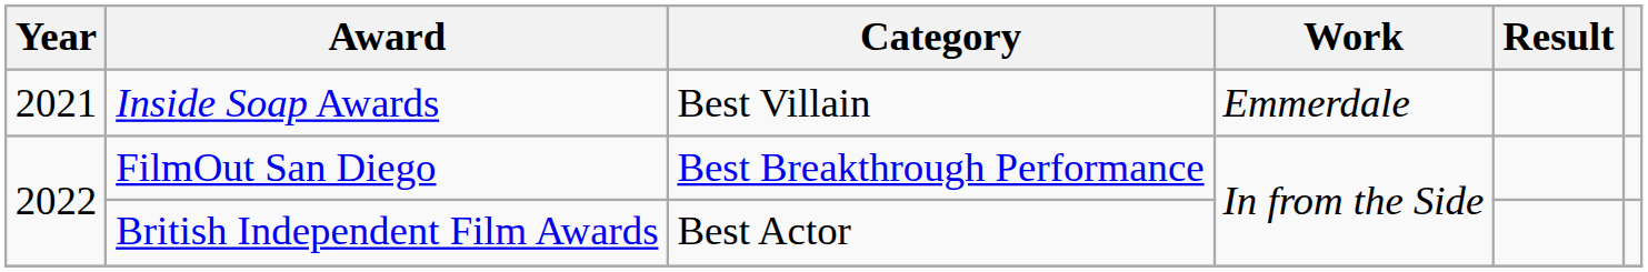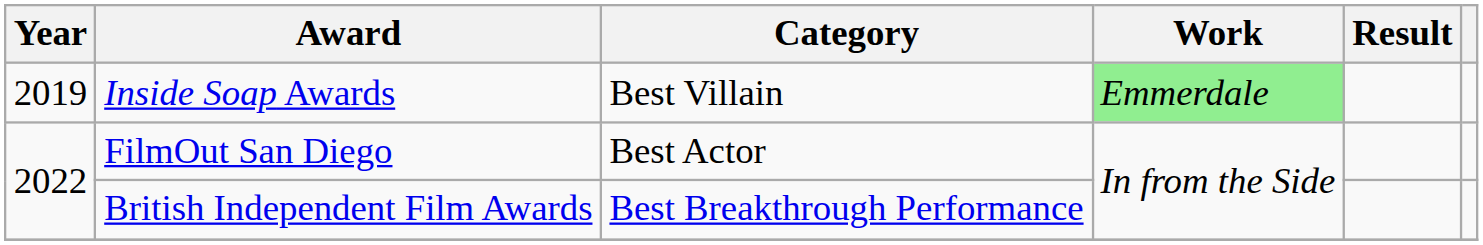Inside Soap Awards | Year: 2021 -> 2019
Inside Soap Awards | Work: no background -> lightgreen background
FilmOut San Diego | Category: Best Breakthrough Performance -> Best Actor
British Independent Film Awards | Category: Best Actor -> Best Breakthrough Performance
